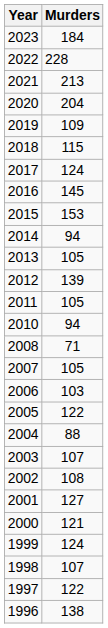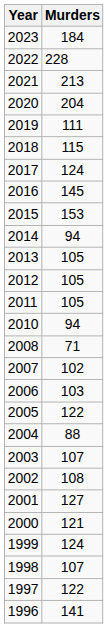2019 | Murders: 109 -> 111
2012 | Murders: 139 -> 105
2007 | Murders: 105 -> 102
1996 | Murders: 138 -> 141
